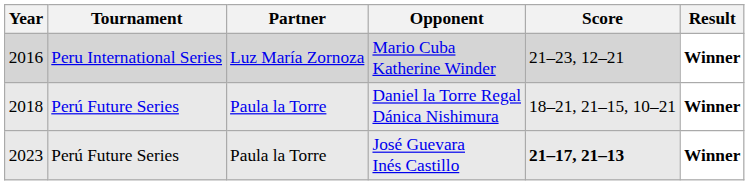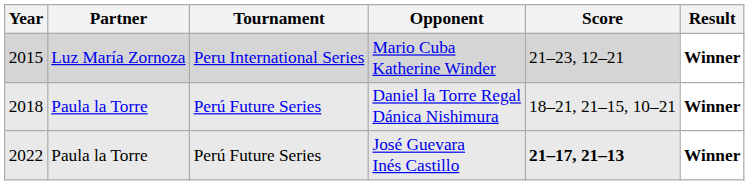columns swapped: Tournament <-> Partner
Mario Cuba Katherine Winder | Year: 2016 -> 2015
José Guevara Inés Castillo | Year: 2023 -> 2022
